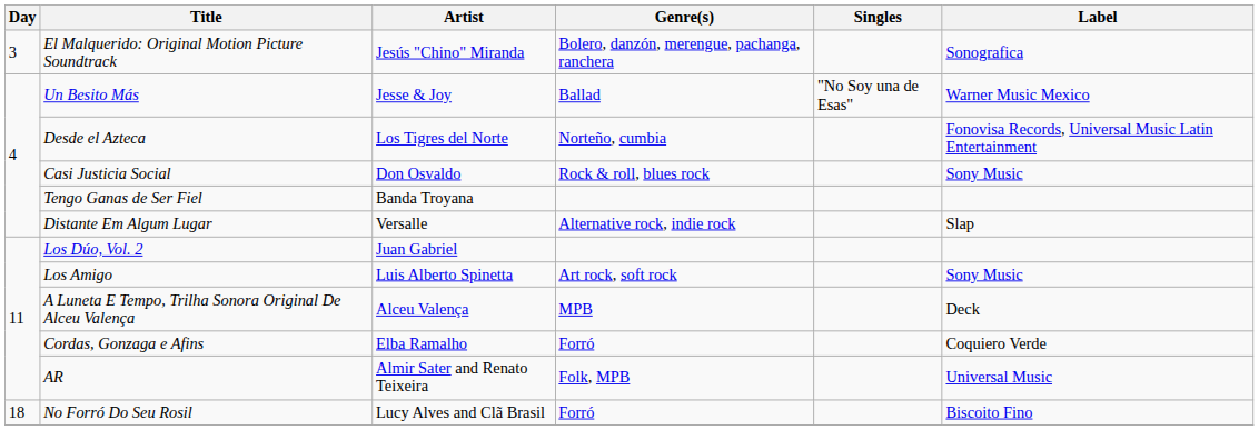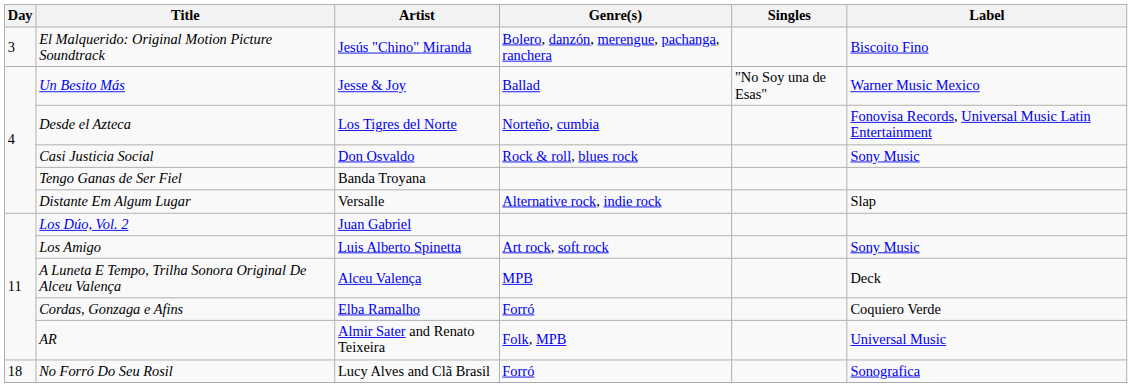El Malquerido: Original Motion Picture Soundtrack | Label: Sonografica -> Biscoito Fino
No Forró Do Seu Rosil | Label: Biscoito Fino -> Sonografica
